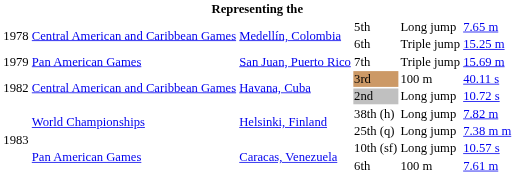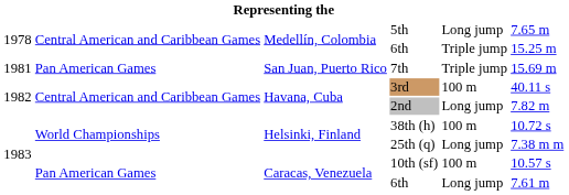7th | column 1: 1979 -> 1981
2nd | column 6: 10.72 s -> 7.82 m
38th (h) | column 5: Long jump -> 100 m
38th (h) | column 6: 7.82 m -> 10.72 s
10th (sf) | column 5: Long jump -> 100 m
Caracas, Venezuela / 6th | column 5: 100 m -> Long jump
